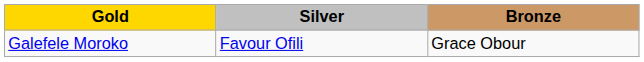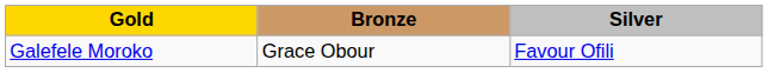columns swapped: Silver <-> Bronze
